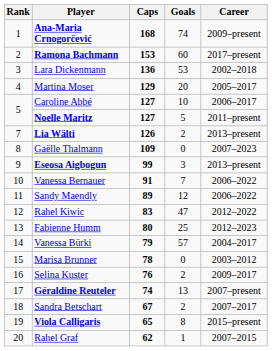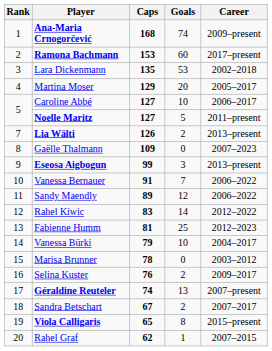Lara Dickenmann | Caps: 136 -> 135
Rahel Kiwic | Goals: 47 -> 14
Fabienne Humm | Caps: 80 -> 81
Vanessa Bürki | Goals: 57 -> 10
